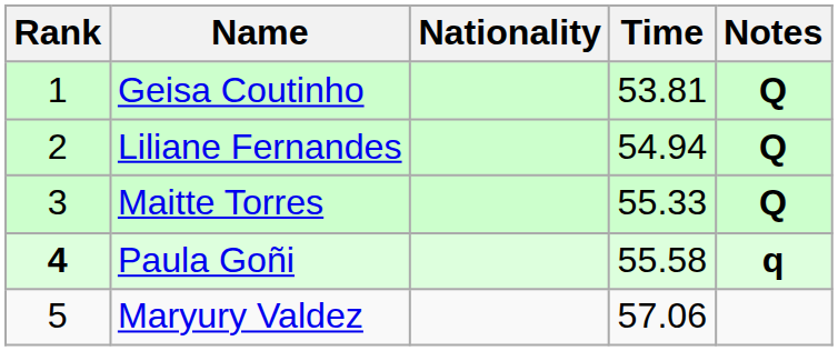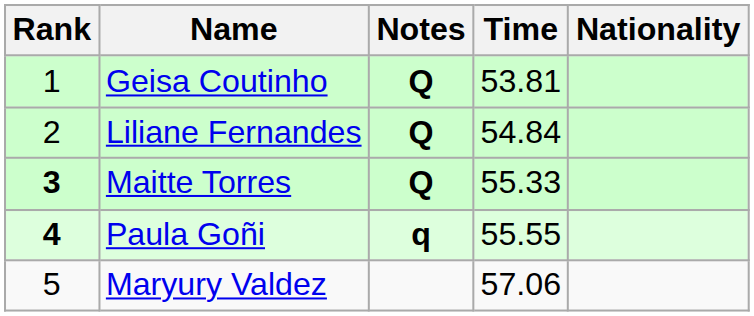columns swapped: Nationality <-> Notes
Liliane Fernandes | Time: 54.94 -> 54.84
Maitte Torres | Rank: normal -> bold
Paula Goñi | Time: 55.58 -> 55.55
